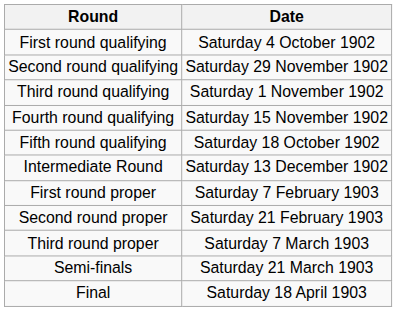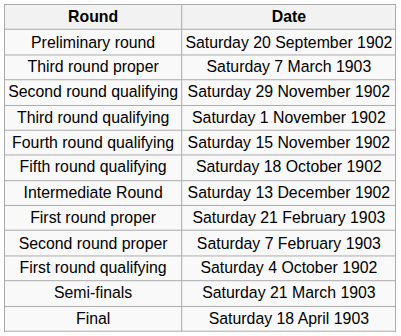+ row: Preliminary round | Saturday 20 September 1902
rows swapped: First round qualifying <-> Third round proper
First round proper | Date: Saturday 7 February 1903 -> Saturday 21 February 1903
Second round proper | Date: Saturday 21 February 1903 -> Saturday 7 February 1903
